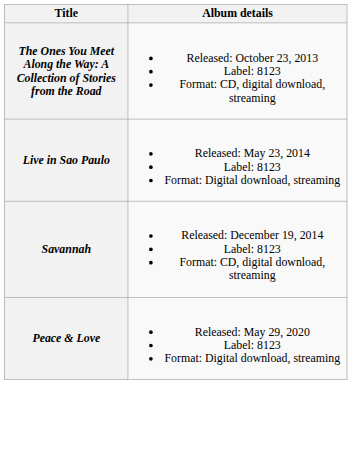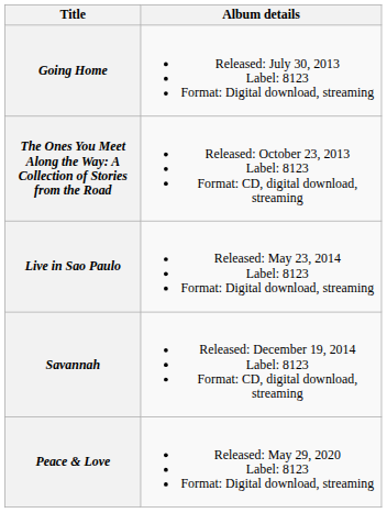+ row: Going Home | Released: July 30, 2013 Label: 8123 Format: Digital download, streaming
